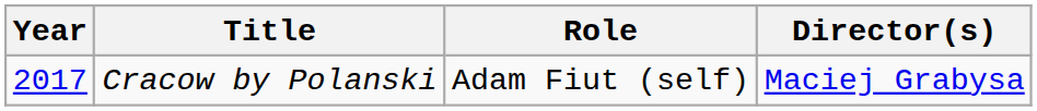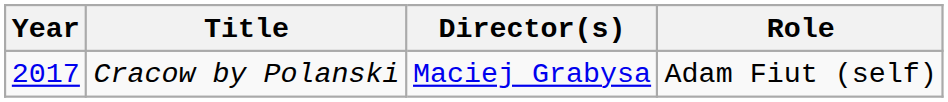columns swapped: Role <-> Director(s)
